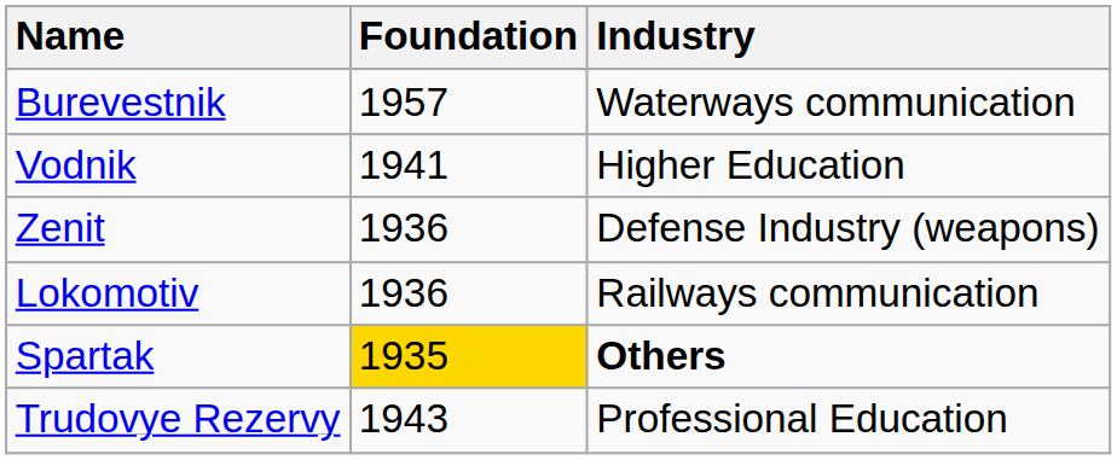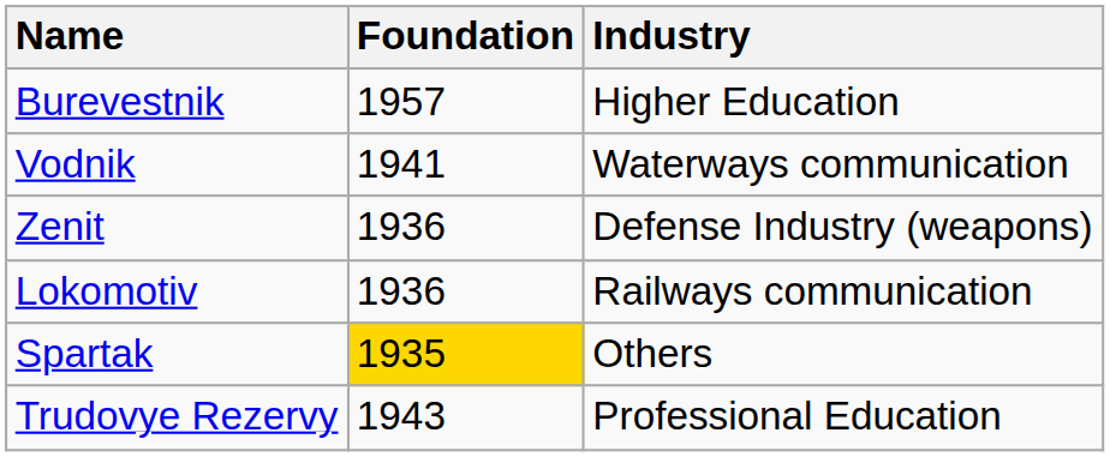Burevestnik | Industry: Waterways communication -> Higher Education
Vodnik | Industry: Higher Education -> Waterways communication
Spartak | Industry: bold -> normal
